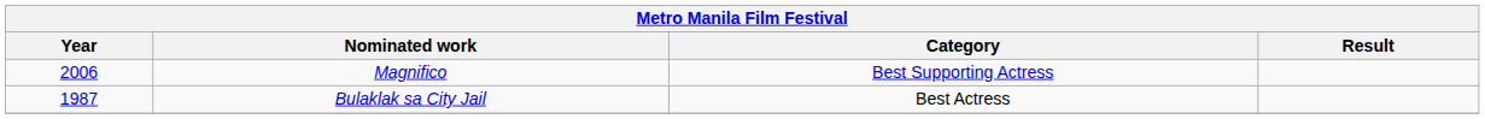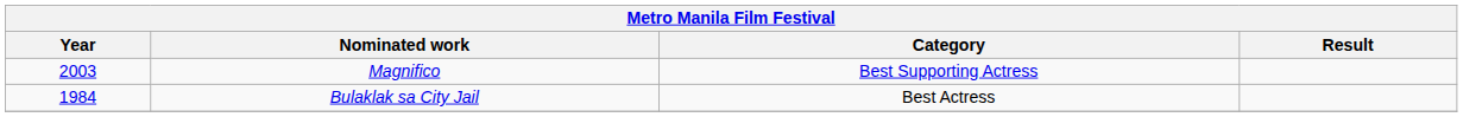Magnifico | Year: 2006 -> 2003
Bulaklak sa City Jail | Year: 1987 -> 1984
